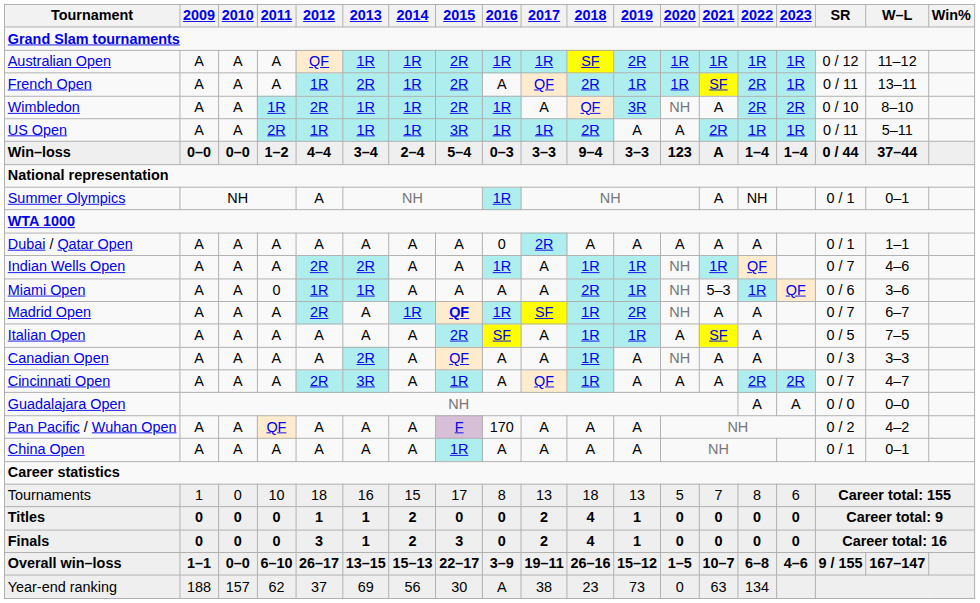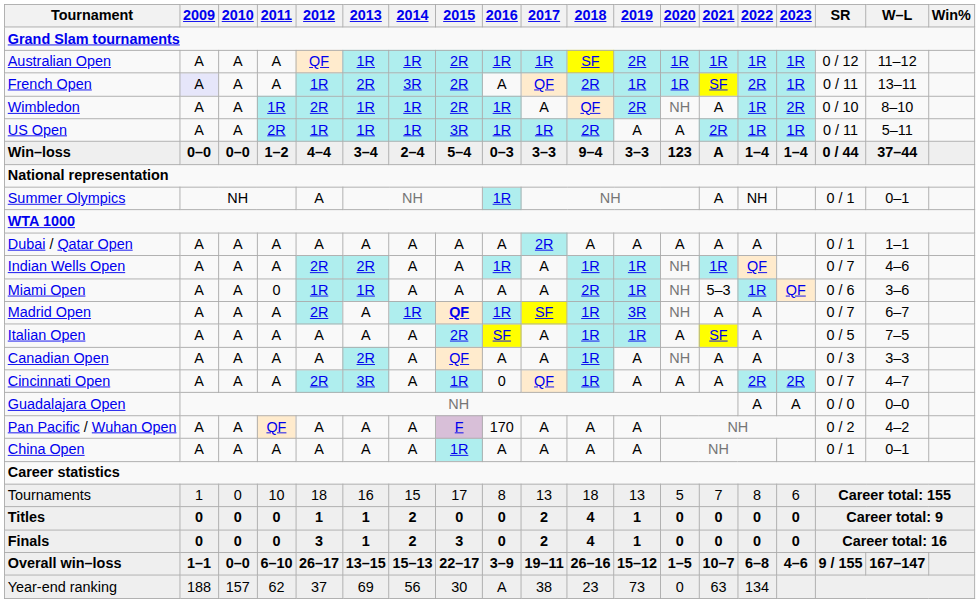French Open | 2009: no background -> lavender background
French Open | 2014: 1R -> 3R
Wimbledon | 2019: 3R -> 2R
Wimbledon | 2022: 2R -> 1R
Dubai / Qatar Open | 2016: 0 -> A
Madrid Open | 2019: 2R -> 3R
Cincinnati Open | 2016: A -> 0
